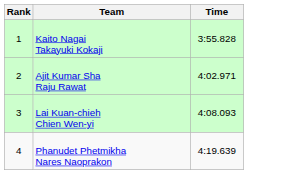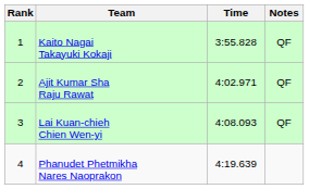+ column: Notes | QF | QF | QF
